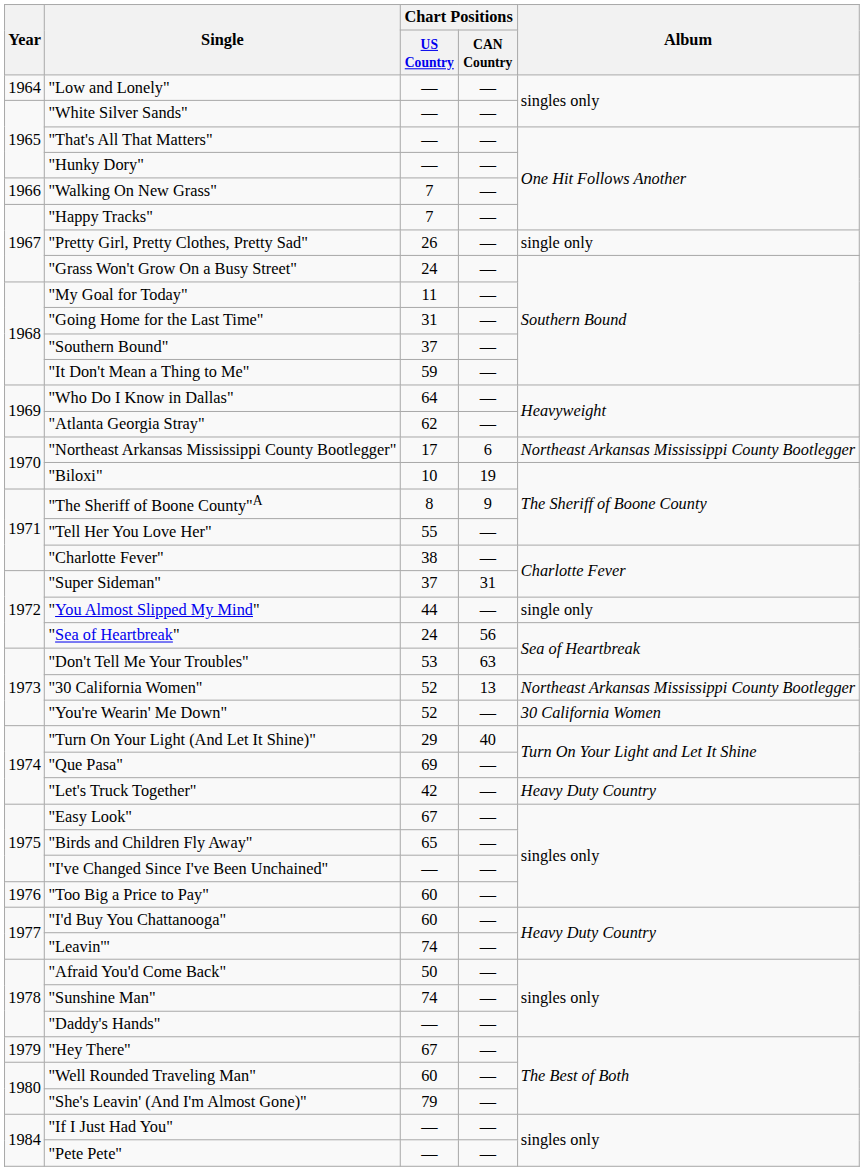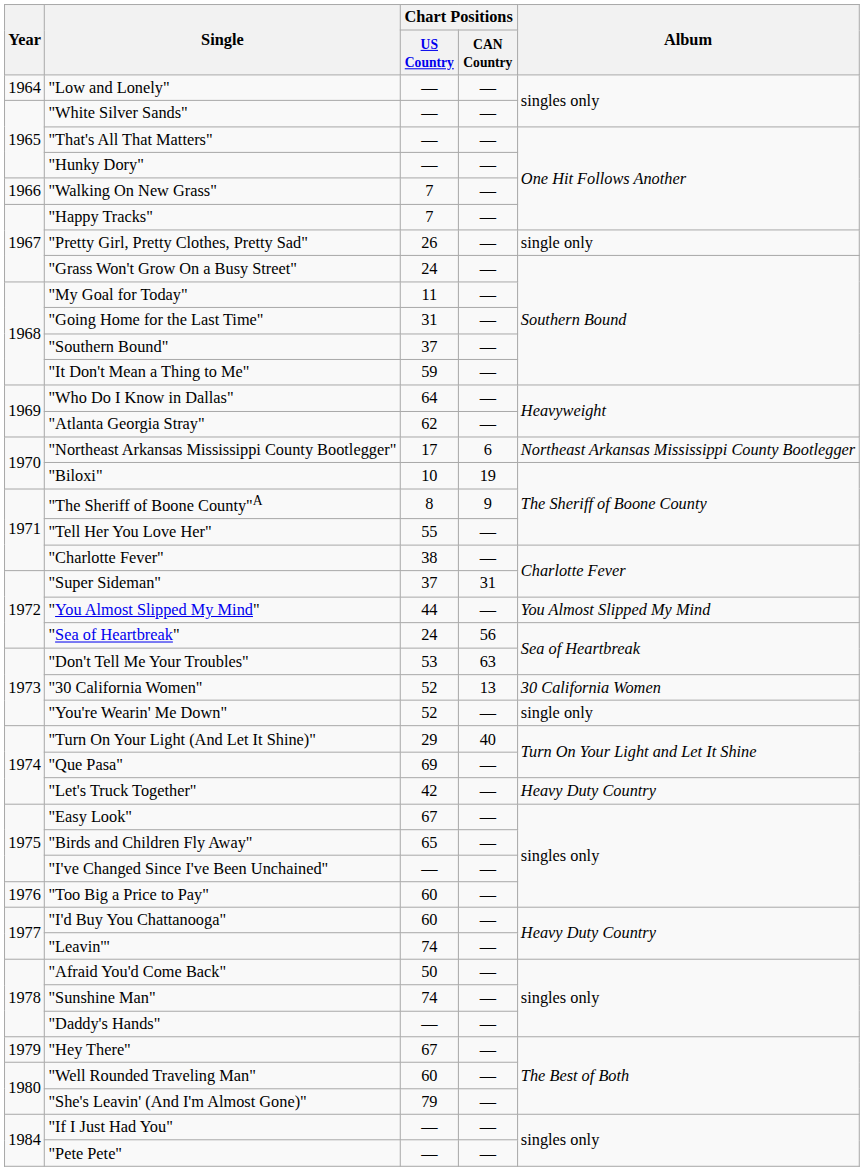"You Almost Slipped My Mind" | Album: single only -> You Almost Slipped My Mind
"30 California Women" | Album: Northeast Arkansas Mississippi County Bootlegger -> 30 California Women
"You're Wearin' Me Down" | Album: 30 California Women -> single only
